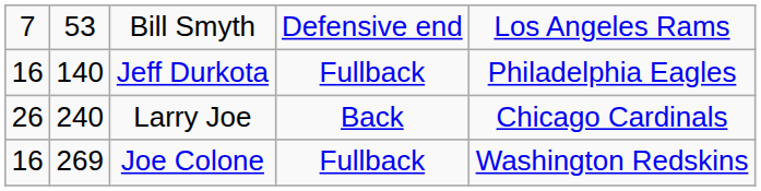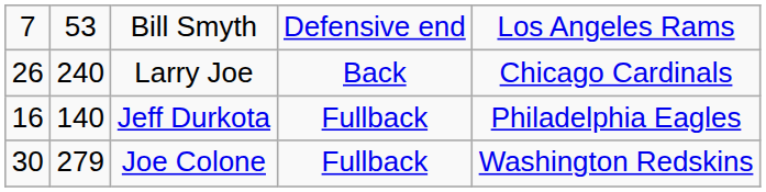rows swapped: Jeff Durkota <-> Larry Joe
Joe Colone | column 1: 16 -> 30
Joe Colone | column 2: 269 -> 279
